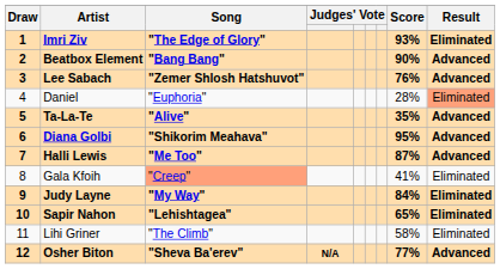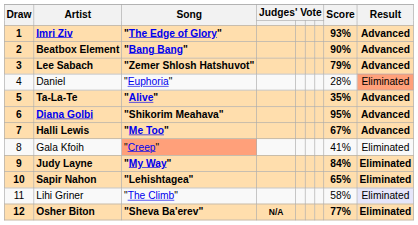Imri Ziv | Result: Eliminated -> Advanced
Lee Sabach | Score: 76% -> 79%
Halli Lewis | Score: 87% -> 67%
Lihi Griner | Result: no background -> lavender background
Osher Biton | Result: Advanced -> Eliminated
